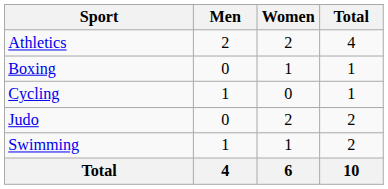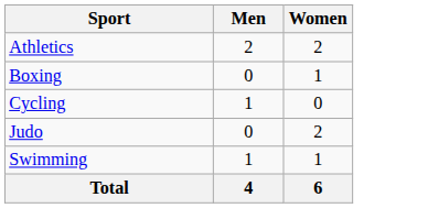- column: Total | 4 | 1 | 1 | 2 | 2 | 10
